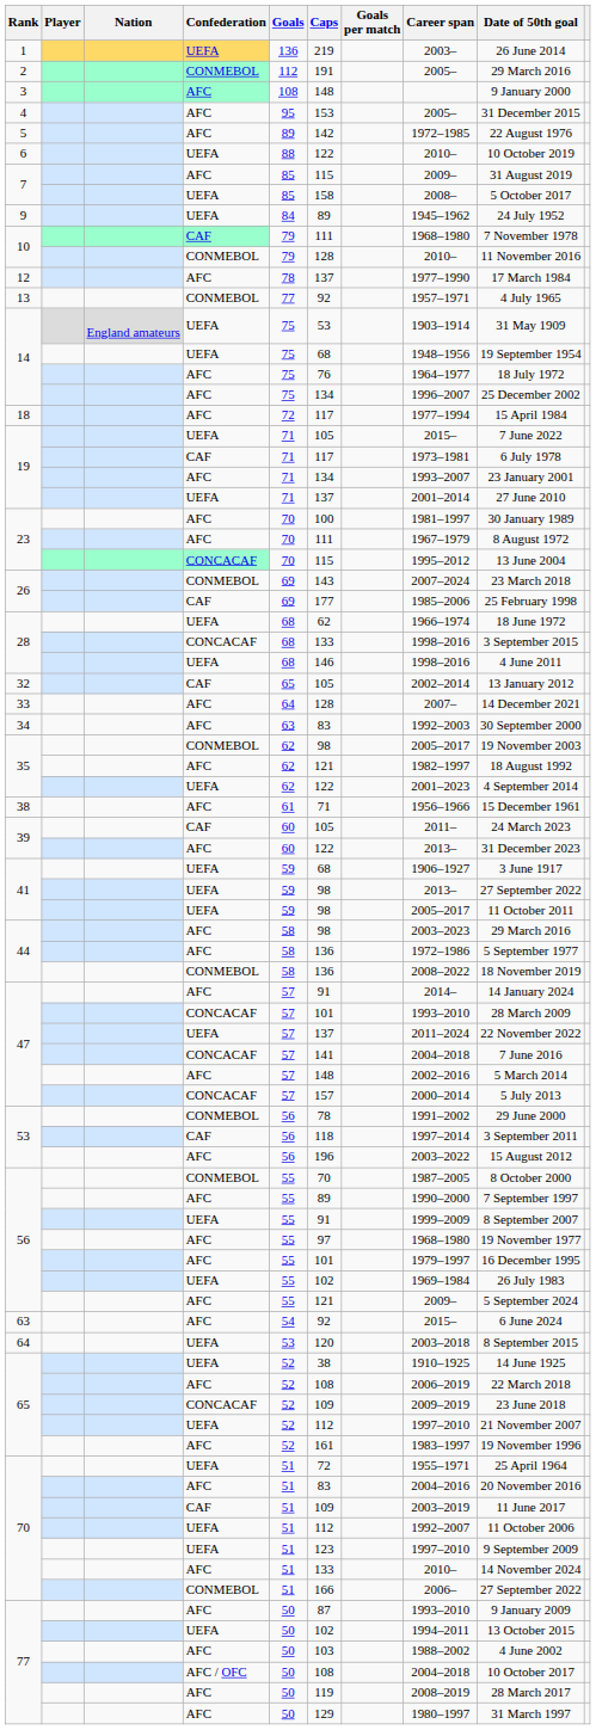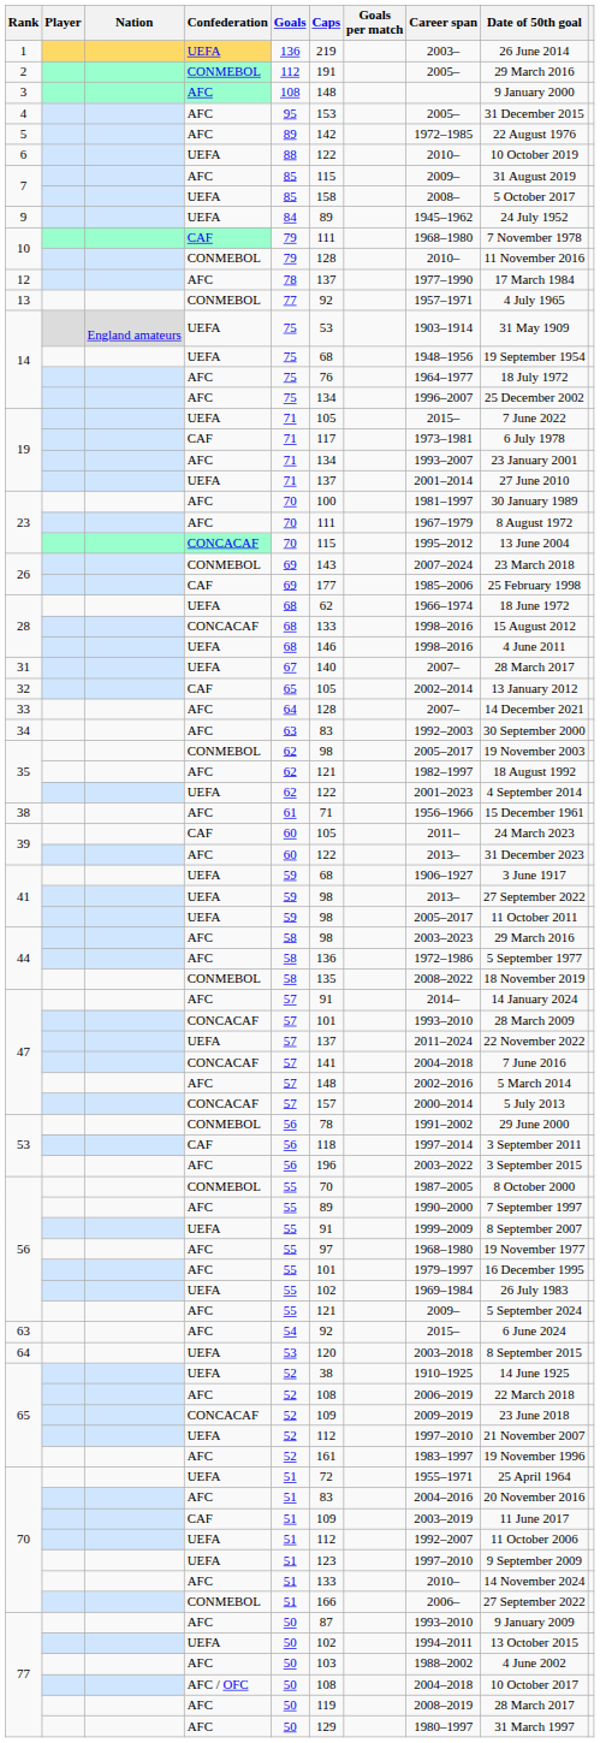- row: 18 | AFC | 72 | 117 | 1977–1994 | 15 April 1984
28 / CONCACAF | Date of 50th goal: 3 September 2015 -> 15 August 2012
+ row: 31 | UEFA | 67 | 140 | 2007– | 28 March 2017
44 / CONMEBOL | Caps: 136 -> 135
53 / AFC | Date of 50th goal: 15 August 2012 -> 3 September 2015
